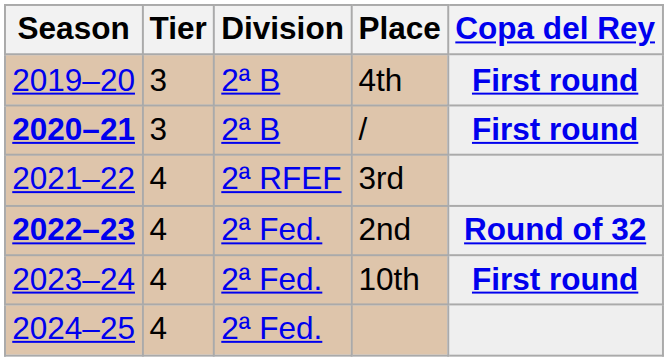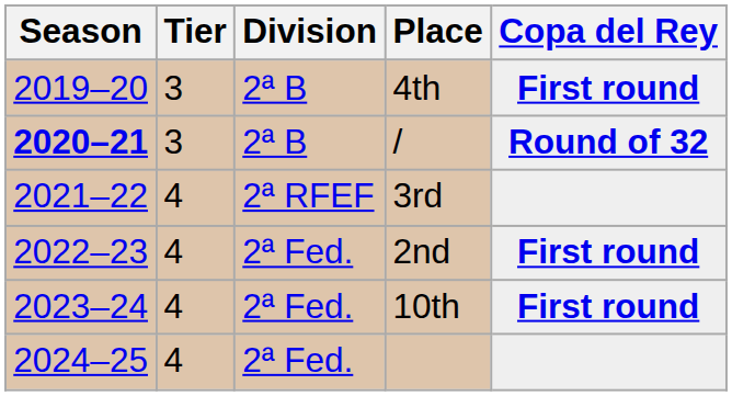/ | Copa del Rey: First round -> Round of 32
2nd | Season: bold -> normal
2nd | Copa del Rey: Round of 32 -> First round
